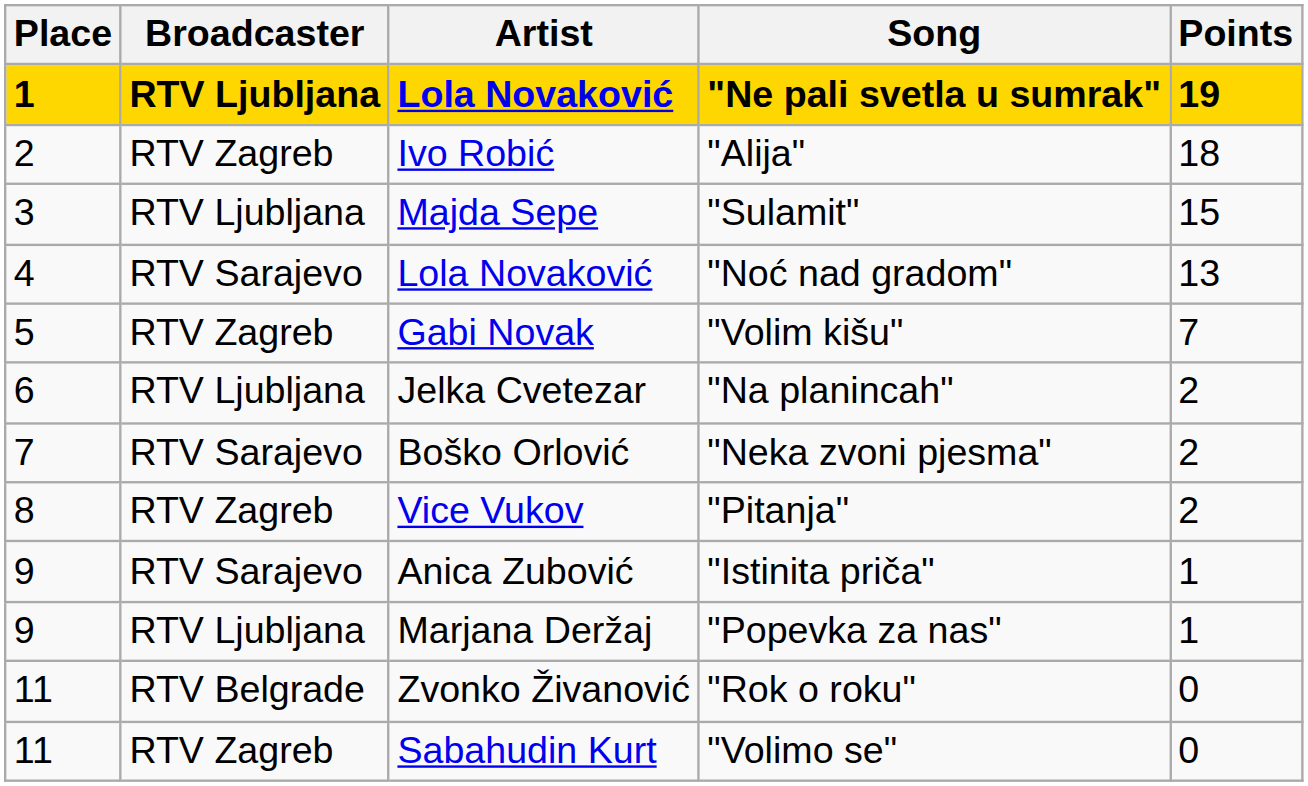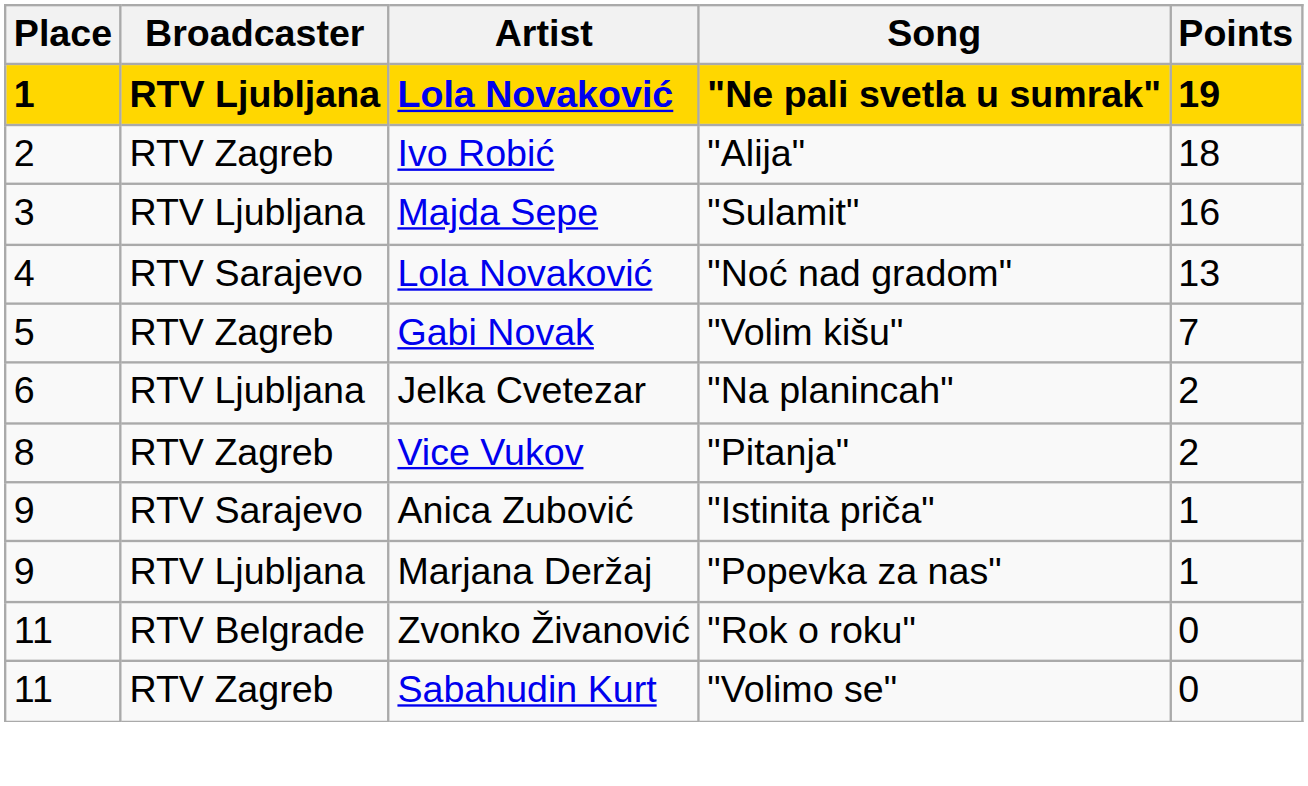"Sulamit" | Points: 15 -> 16
- row: 7 | RTV Sarajevo | Boško Orlović | "Neka zvoni pjesma" | 2
